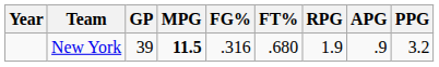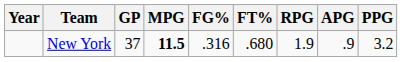New York | GP: 39 -> 37
